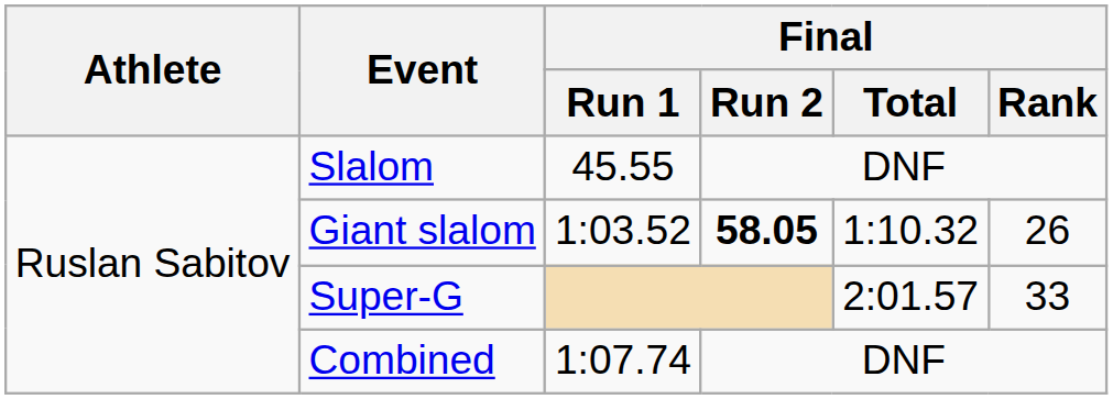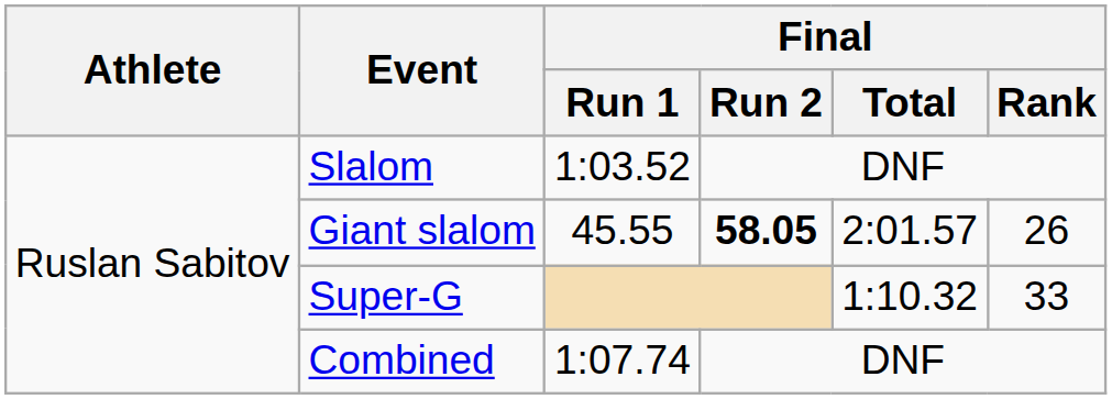Slalom | Final / Run 1: 45.55 -> 1:03.52
Giant slalom | Final / Run 1: 1:03.52 -> 45.55
Giant slalom | Final / Total: 1:10.32 -> 2:01.57
Super-G | Final / Total: 2:01.57 -> 1:10.32
